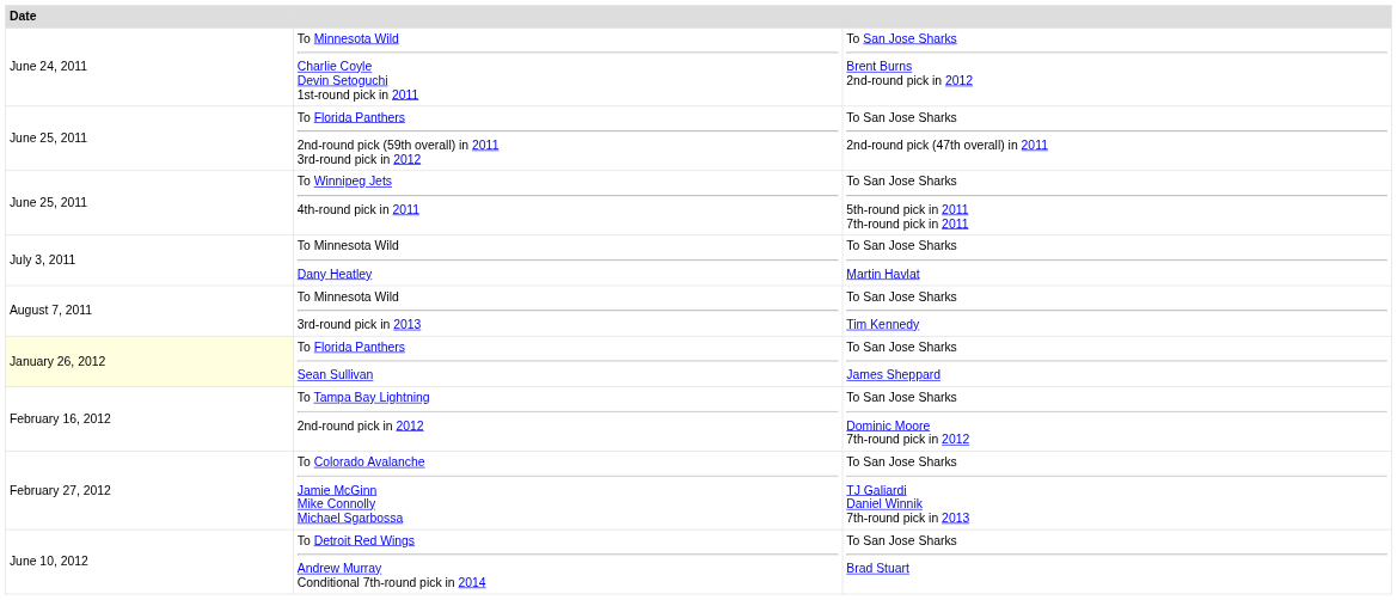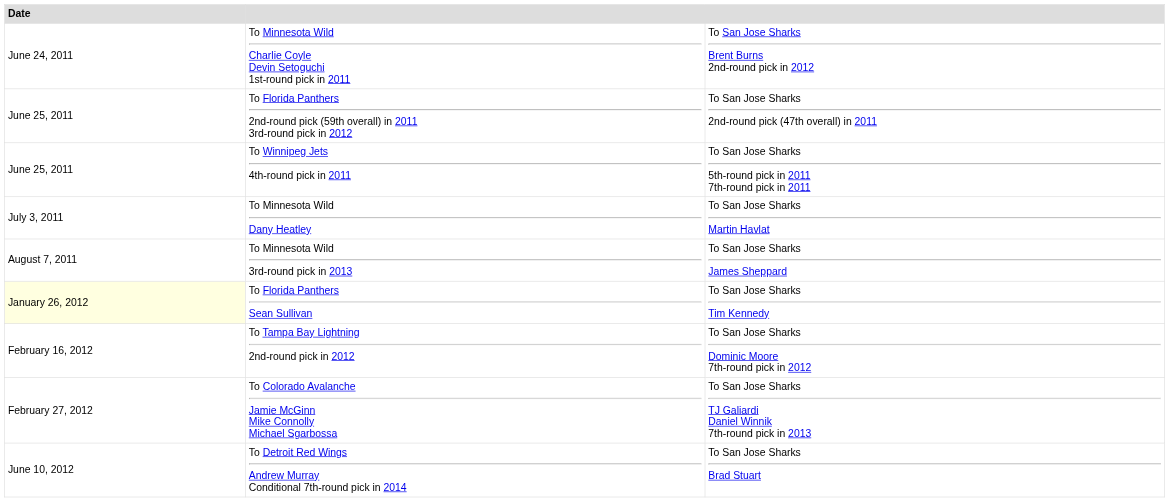To Minnesota Wild 3rd-round pick in 2013 | column 3: To San Jose Sharks Tim Kennedy -> To San Jose Sharks James Sheppard
To Florida Panthers Sean Sullivan | column 3: To San Jose Sharks James Sheppard -> To San Jose Sharks Tim Kennedy
